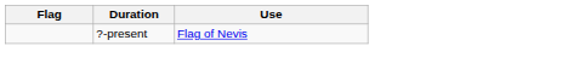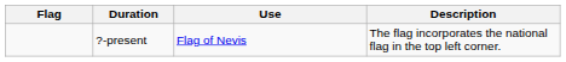+ column: Description | The flag incorporates the national flag in the top left corner.
